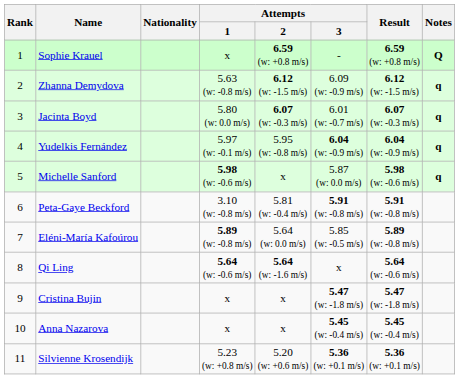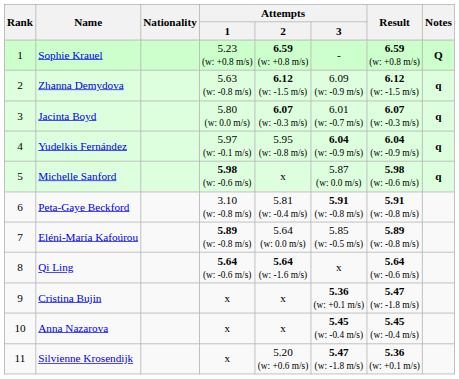Sophie Krauel | Attempts / 1: x -> 5.23 (w: +0.8 m/s)
Cristina Bujin | Attempts / 3: 5.47 (w: -1.8 m/s) -> 5.36 (w: +0.1 m/s)
Silvienne Krosendijk | Attempts / 1: 5.23 (w: +0.8 m/s) -> x
Silvienne Krosendijk | Attempts / 3: 5.36 (w: +0.1 m/s) -> 5.47 (w: -1.8 m/s)
